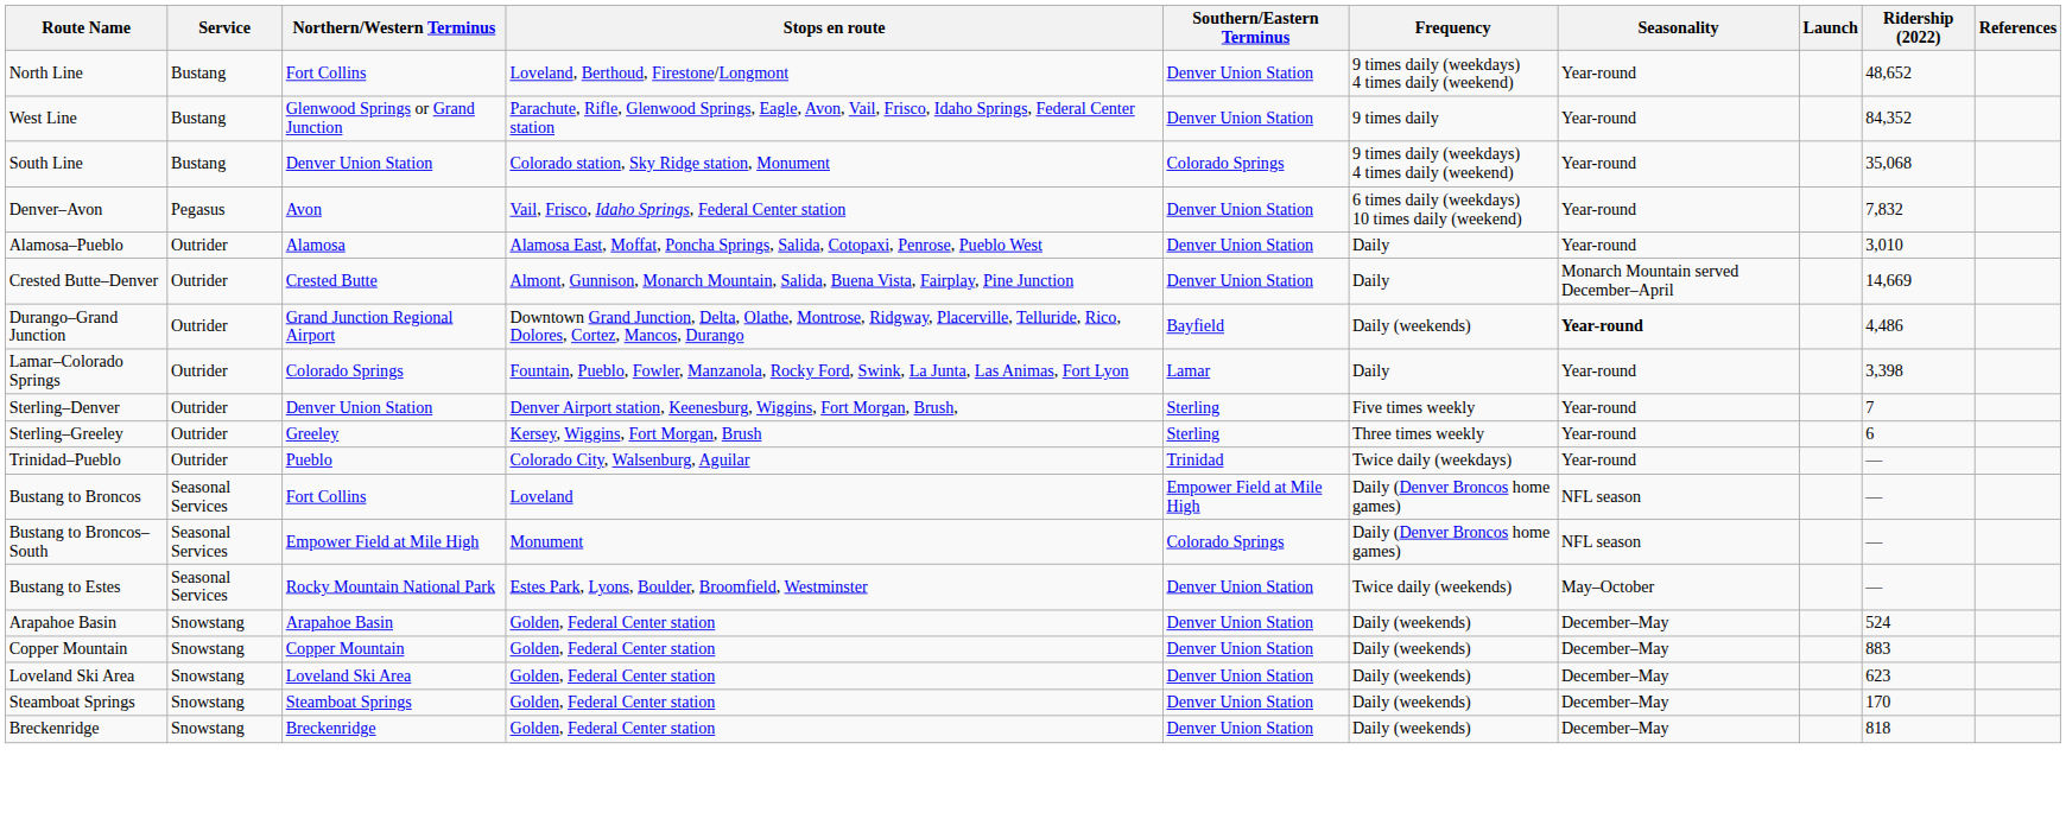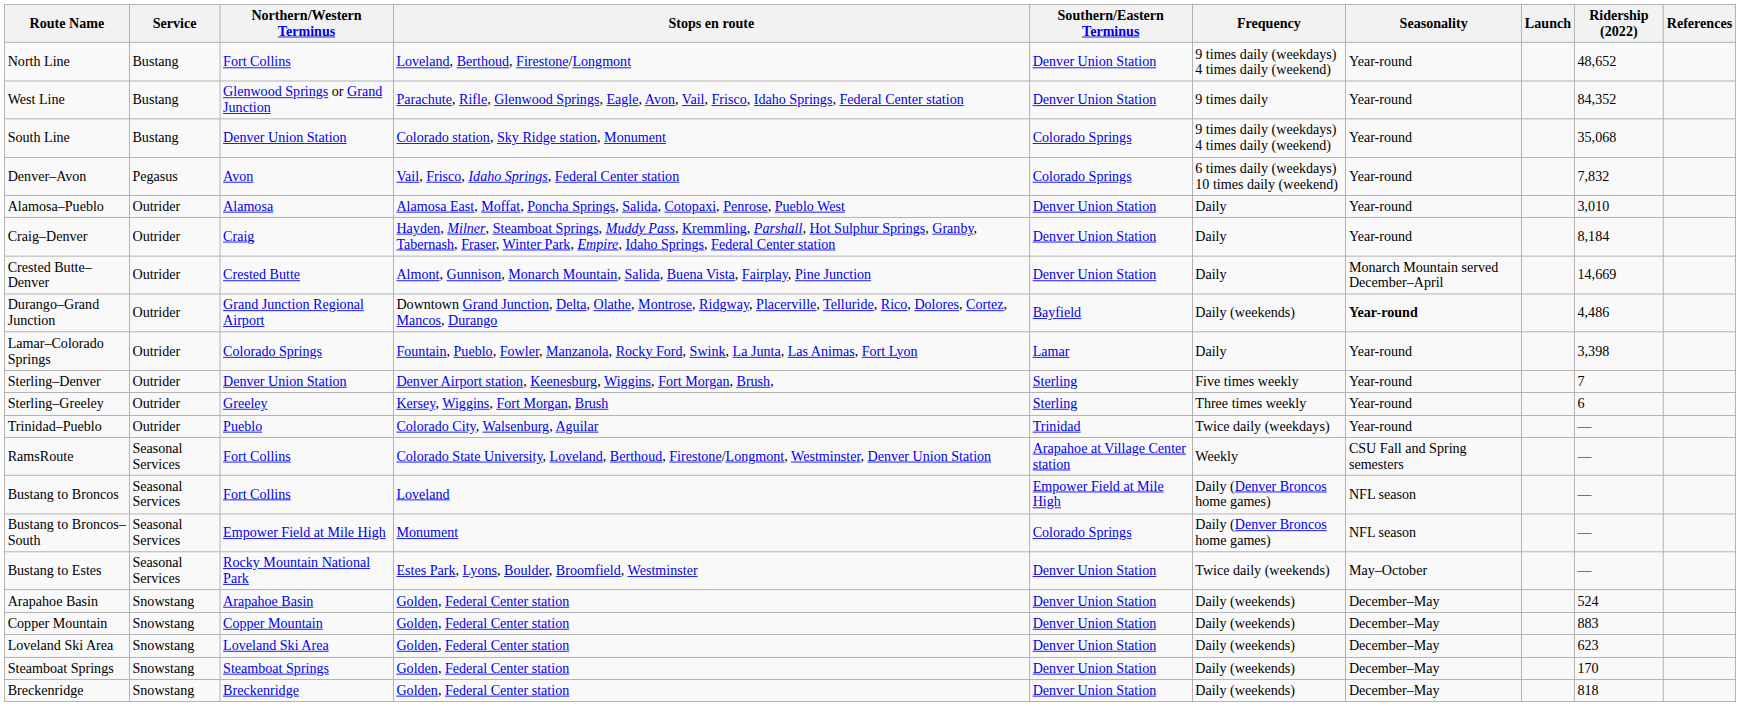Denver–Avon | Southern/Eastern Terminus: Denver Union Station -> Colorado Springs
+ row: Craig–Denver | Outrider | Craig | Hayden, Milner, Steamboat Springs, Muddy Pass, Kremmling, Parshall, Hot Sulphur Springs, Granby, Tabernash, Fraser, Winter Park, Empire, Idaho Springs, Federal Center station | Denver Union Station | Daily | Year-round | 8,184
+ row: RamsRoute | Seasonal Services | Fort Collins | Colorado State University, Loveland, Berthoud, Firestone/Longmont, Westminster, Denver Union Station | Arapahoe at Village Center station | Weekly | CSU Fall and Spring semesters | —
